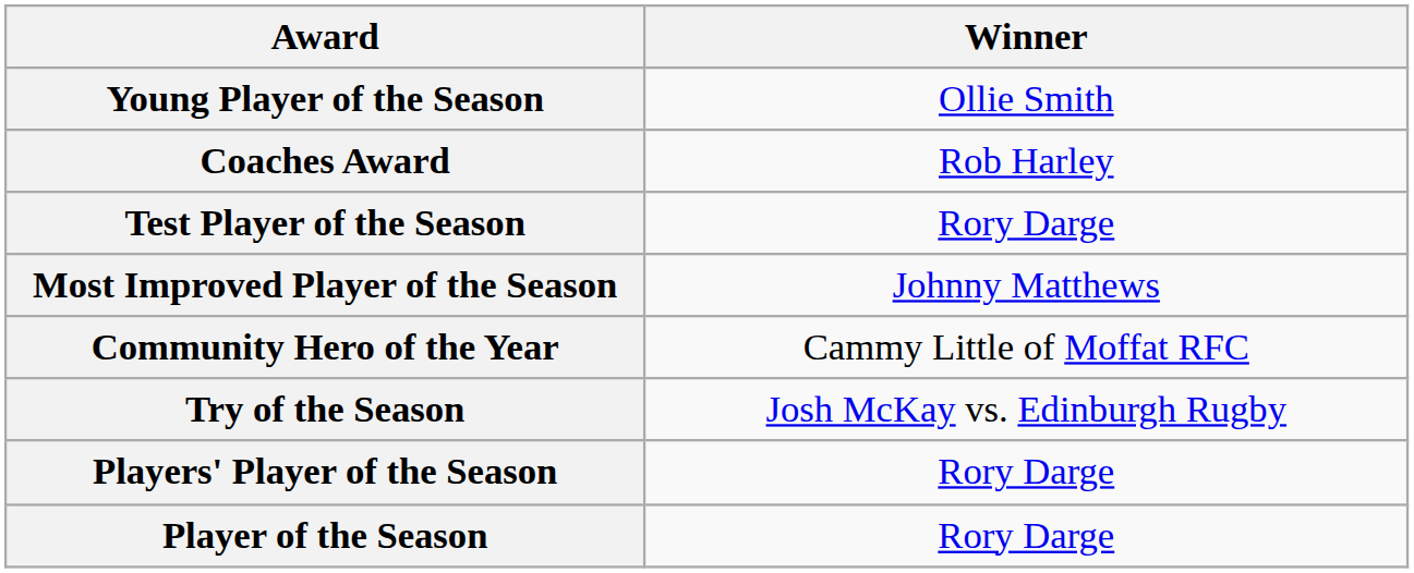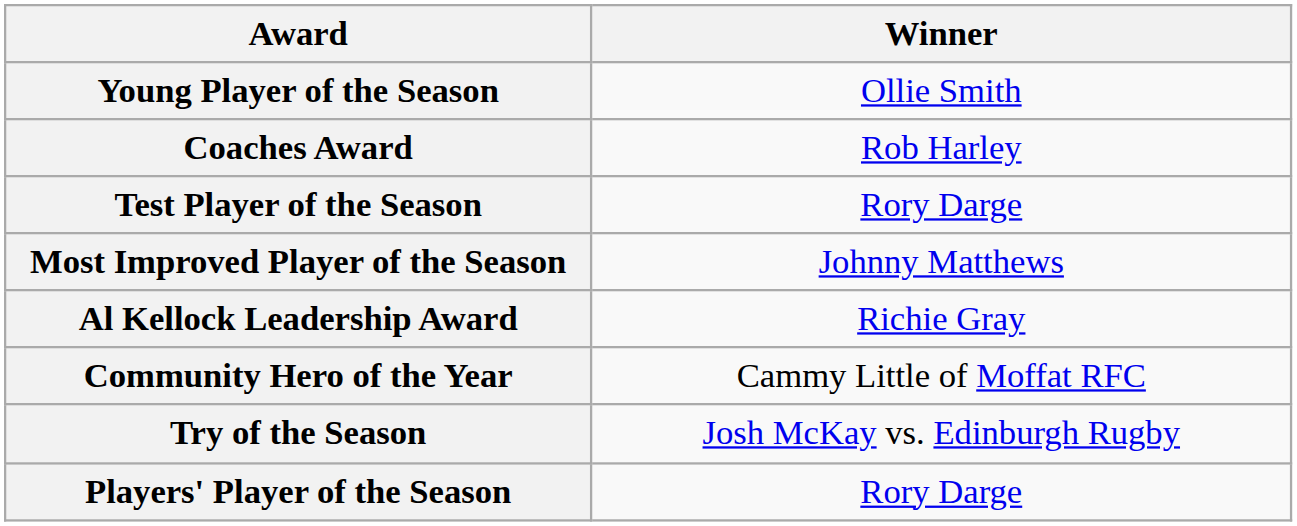+ row: Al Kellock Leadership Award | Richie Gray
- row: Player of the Season | Rory Darge
